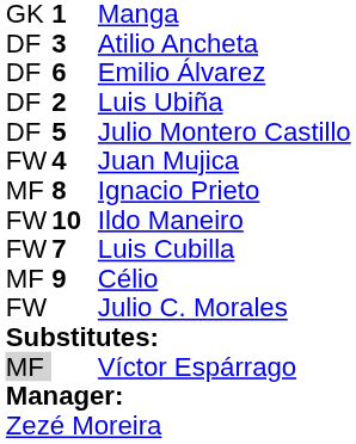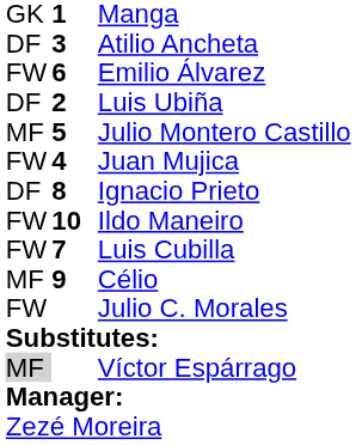Emilio Álvarez | column 1: DF -> FW
Julio Montero Castillo | column 1: DF -> MF
Ignacio Prieto | column 1: MF -> DF
